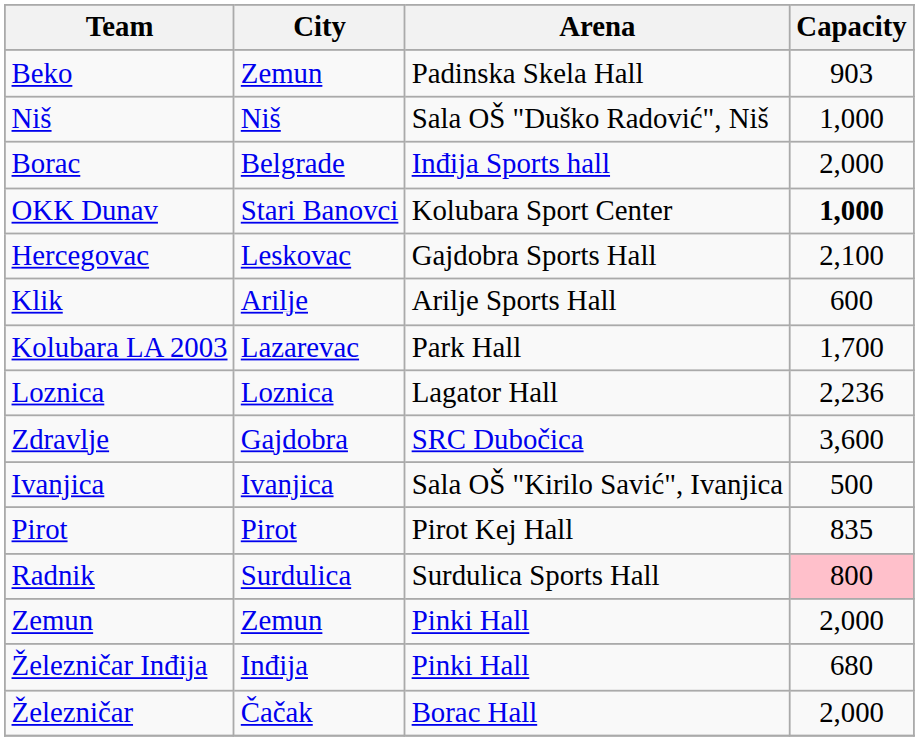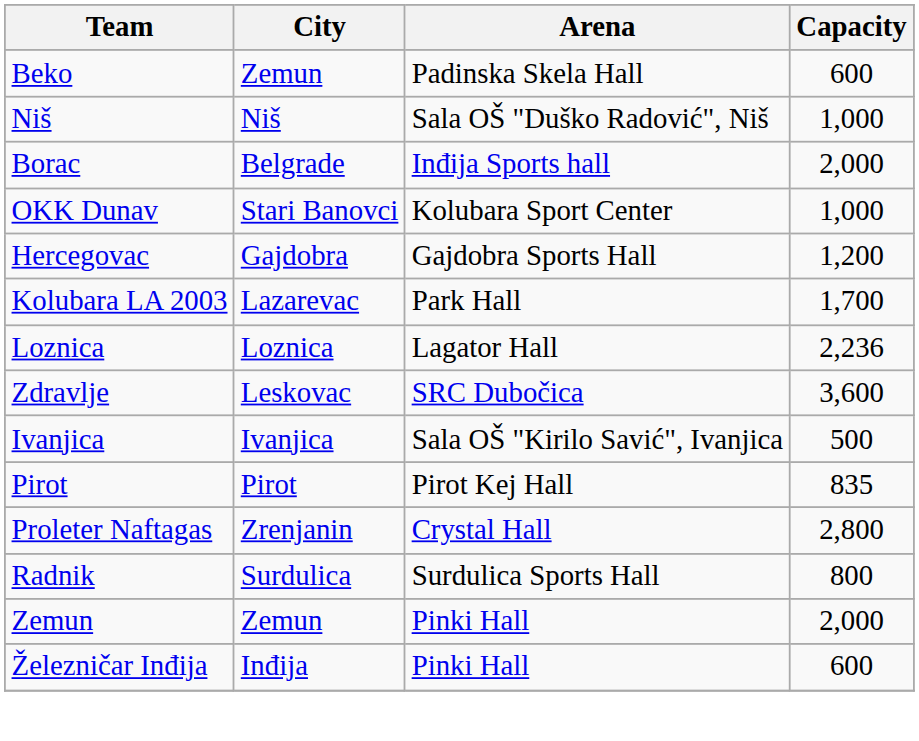Beko | Capacity: 903 -> 600
OKK Dunav | Capacity: bold -> normal
Hercegovac | City: Leskovac -> Gajdobra
Hercegovac | Capacity: 2,100 -> 1,200
- row: Klik | Arilje | Arilje Sports Hall | 600
Zdravlje | City: Gajdobra -> Leskovac
+ row: Proleter Naftagas | Zrenjanin | Crystal Hall | 2,800
Radnik | Capacity: pink background -> no background
Železničar Inđija | Capacity: 680 -> 600
- row: Železničar | Čačak | Borac Hall | 2,000
